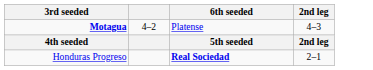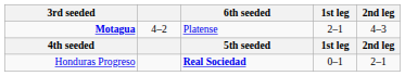+ column: 1st leg | 2–1 | 1st leg | 0–1
